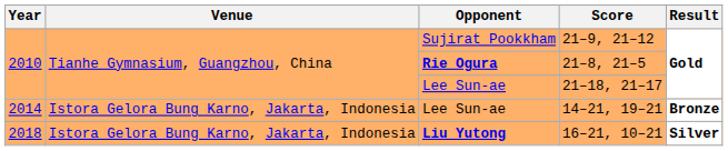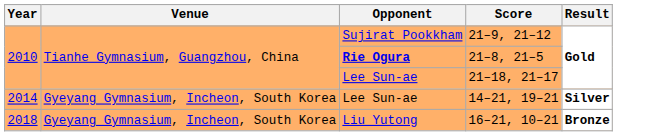14–21, 19–21 | Venue: Istora Gelora Bung Karno, Jakarta, Indonesia -> Gyeyang Gymnasium, Incheon, South Korea
14–21, 19–21 | Result: Bronze -> Silver
16–21, 10–21 | Venue: Istora Gelora Bung Karno, Jakarta, Indonesia -> Gyeyang Gymnasium, Incheon, South Korea
16–21, 10–21 | Opponent: bold -> normal
16–21, 10–21 | Result: Silver -> Bronze
